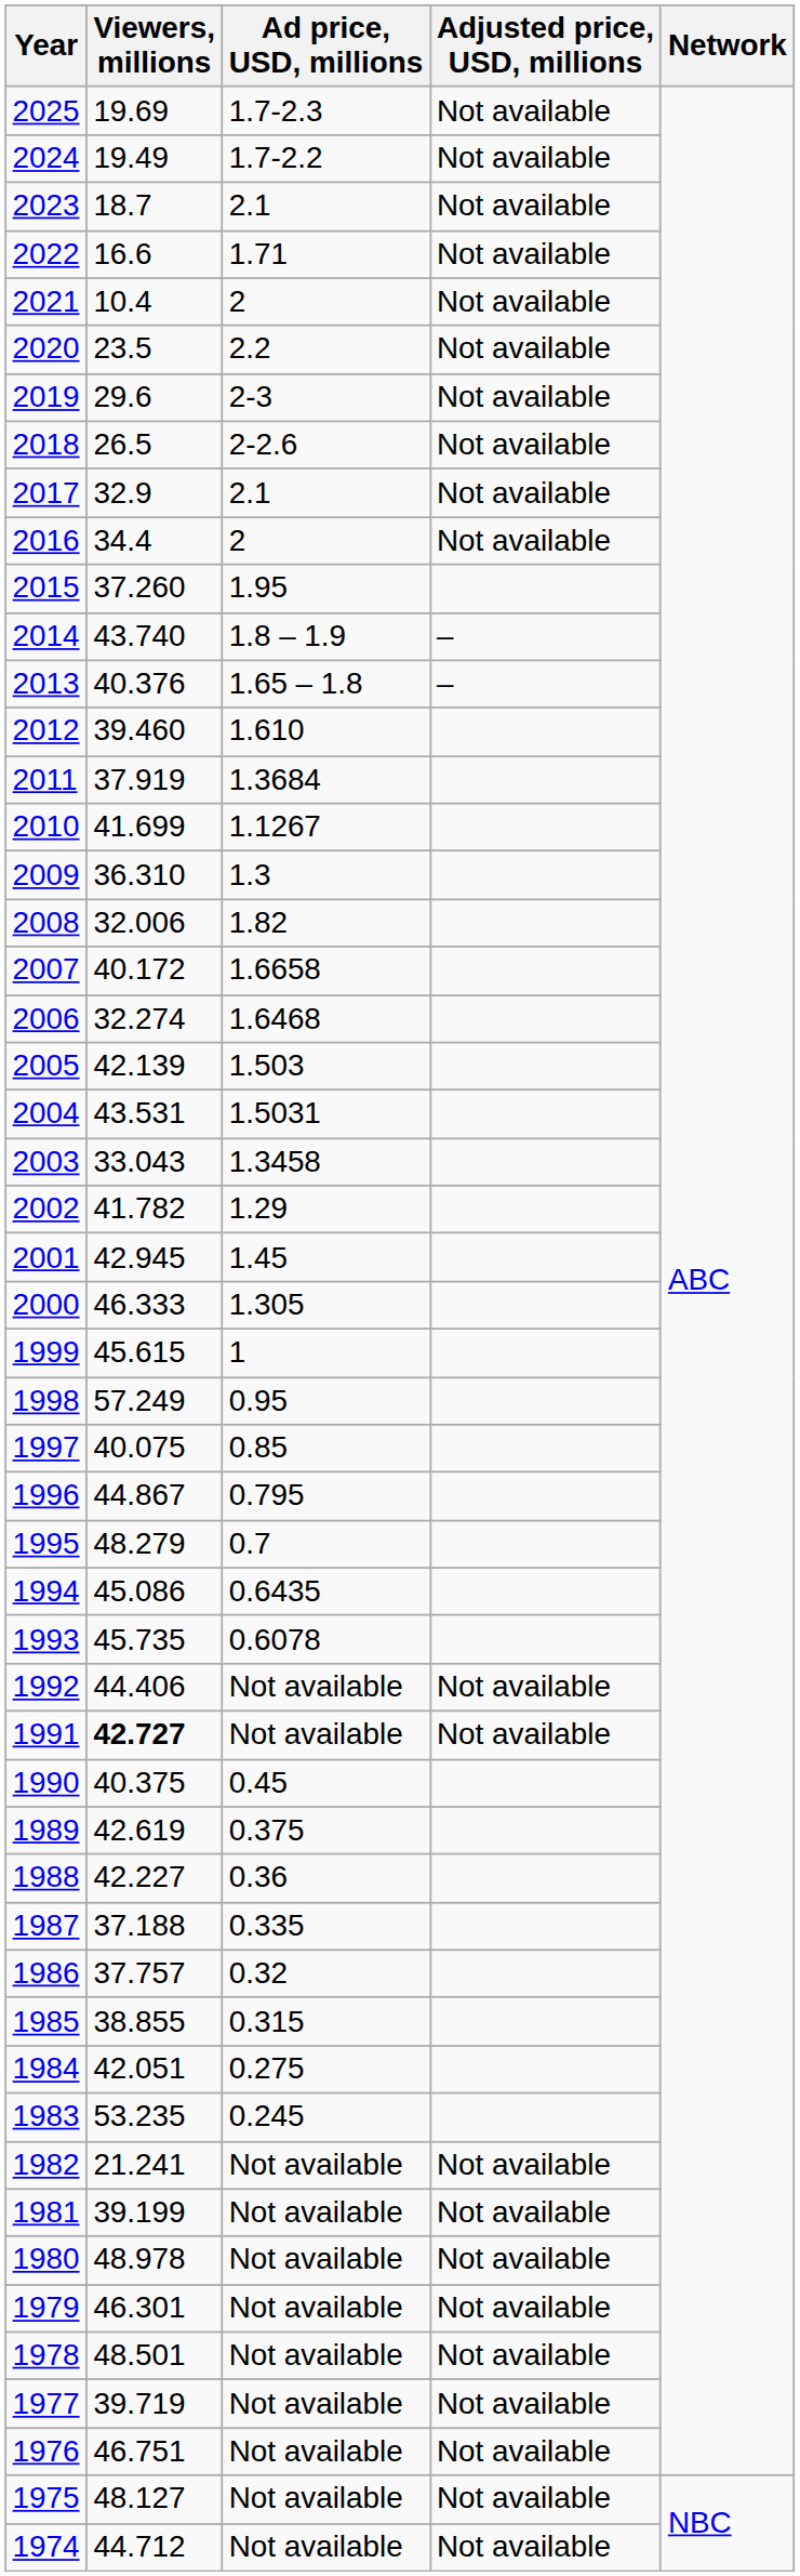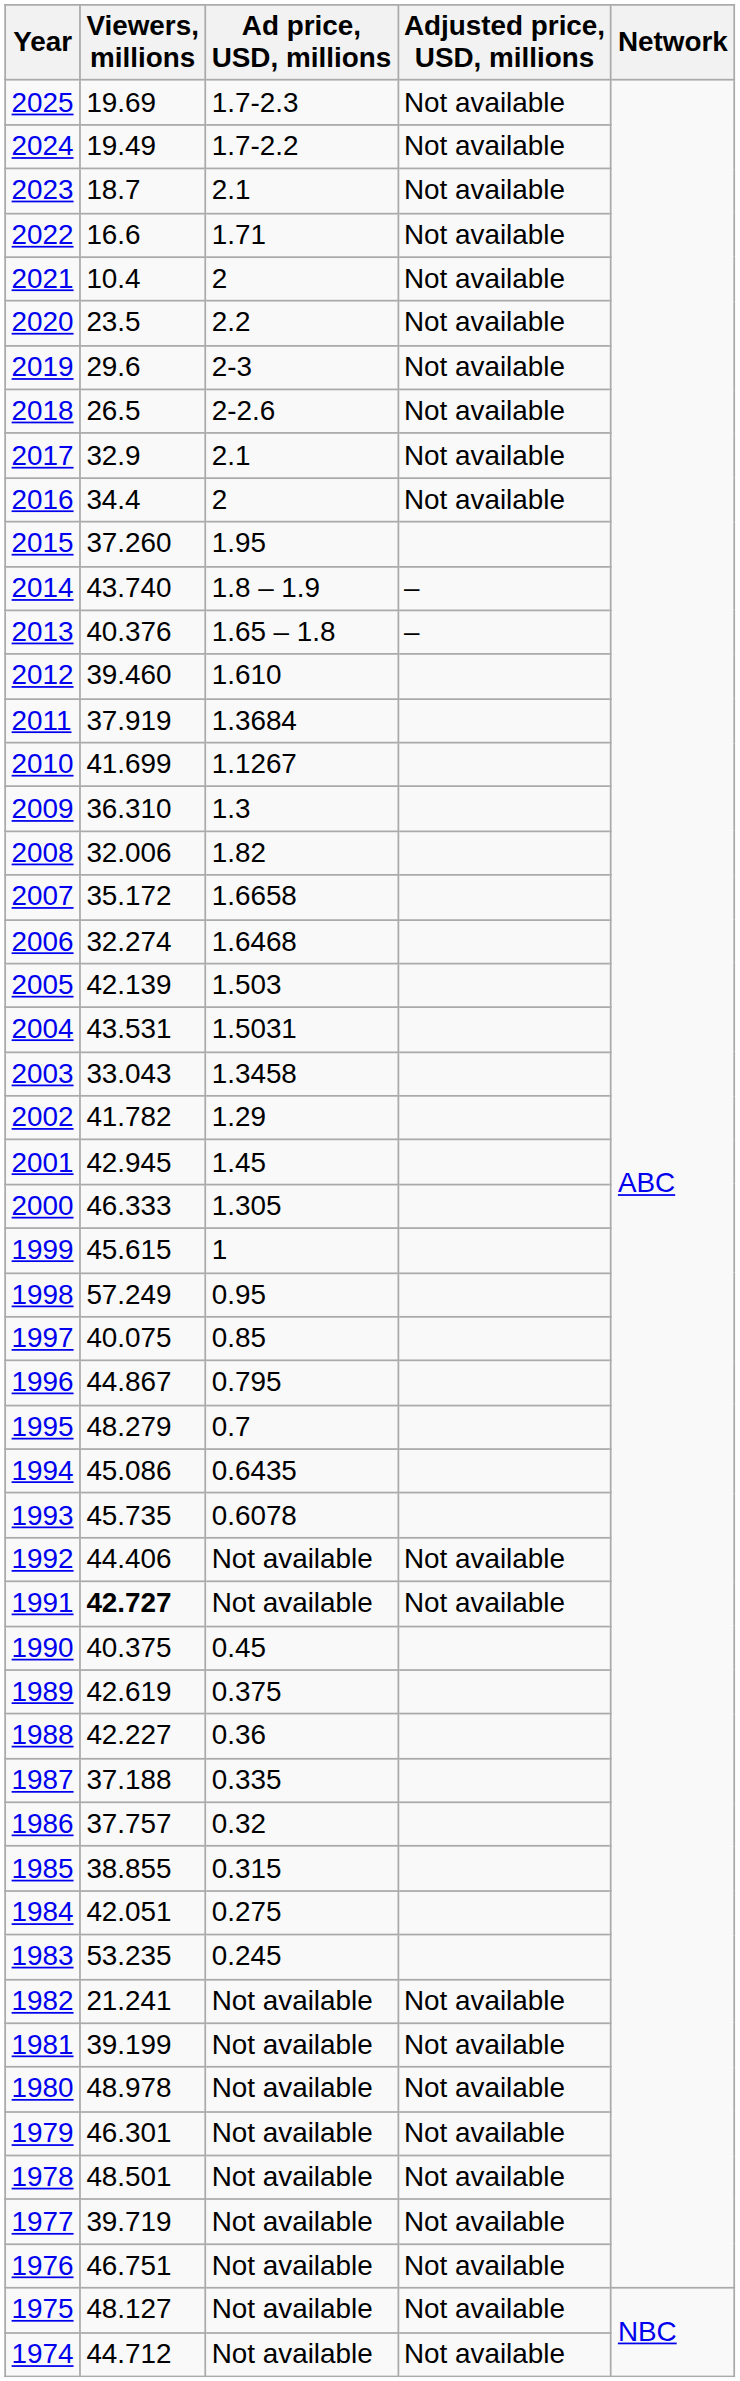2007 | Viewers, millions: 40.172 -> 35.172
